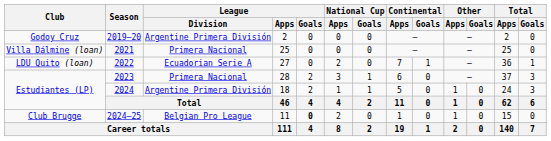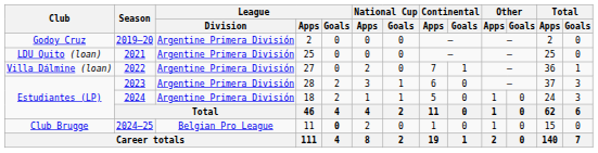2021 | Club: Villa Dálmine (loan) -> LDU Quito (loan)
2021 | League / Division: Primera Nacional -> Argentine Primera División
2022 | Club: LDU Quito (loan) -> Villa Dálmine (loan)
2022 | League / Division: Ecuadorian Serie A -> Argentine Primera División
2023 | League / Division: Primera Nacional -> Argentine Primera División
